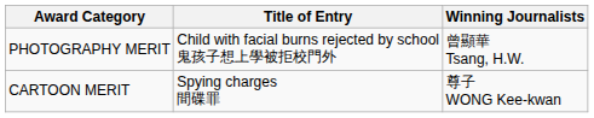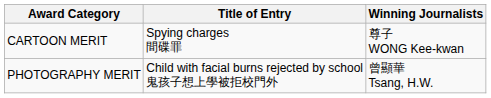rows swapped: CARTOON MERIT <-> PHOTOGRAPHY MERIT
